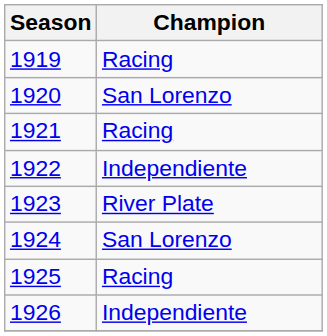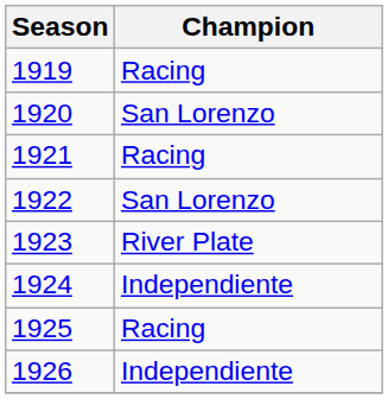1922 | Champion: Independiente -> San Lorenzo
1924 | Champion: San Lorenzo -> Independiente
